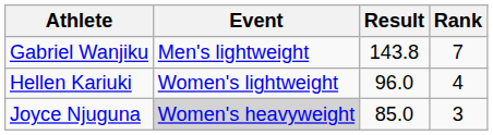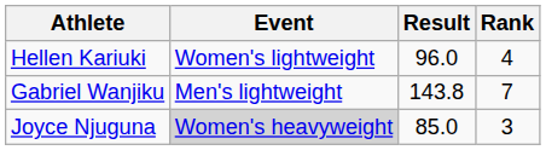rows swapped: Gabriel Wanjiku <-> Hellen Kariuki
